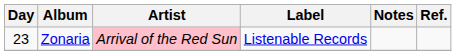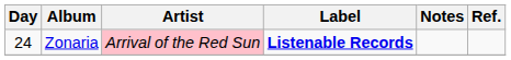Zonaria | Day: 23 -> 24
Zonaria | Label: normal -> bold
